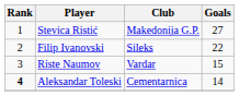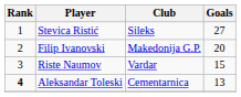Stevica Ristić | Club: Makedonija G.P. -> Sileks
Filip Ivanovski | Club: Sileks -> Makedonija G.P.
Filip Ivanovski | Goals: 22 -> 20
Aleksandar Toleski | Goals: 14 -> 13
